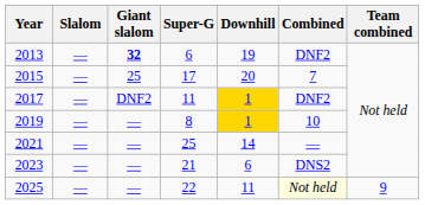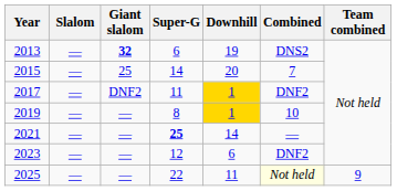2013 | Combined: DNF2 -> DNS2
2015 | Super-G: 17 -> 14
2021 | Super-G: normal -> bold
2023 | Super-G: 21 -> 12
2023 | Combined: DNS2 -> DNF2
